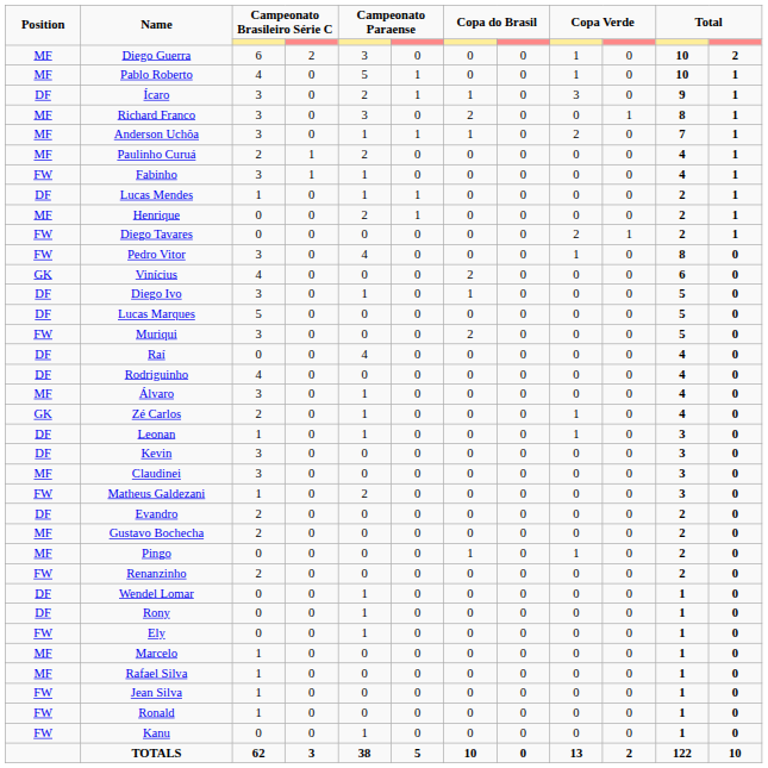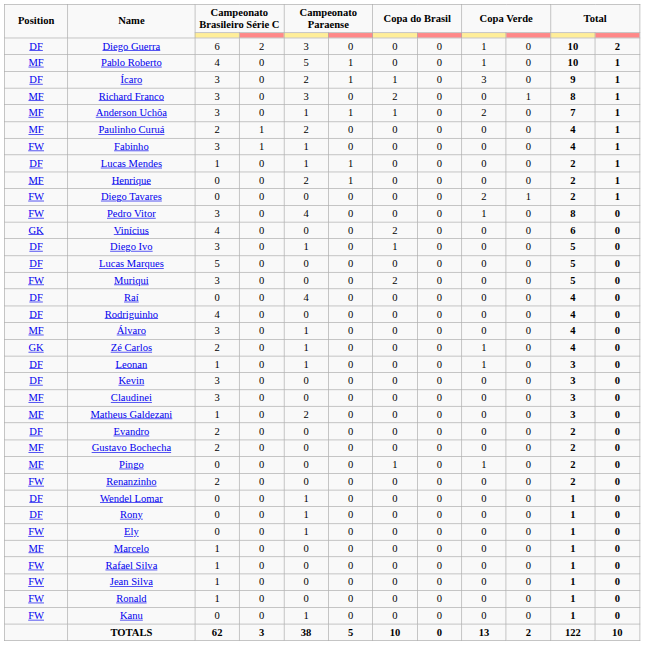Diego Guerra | Position: MF -> DF
Matheus Galdezani | Position: FW -> MF
Rafael Silva | Position: MF -> FW
